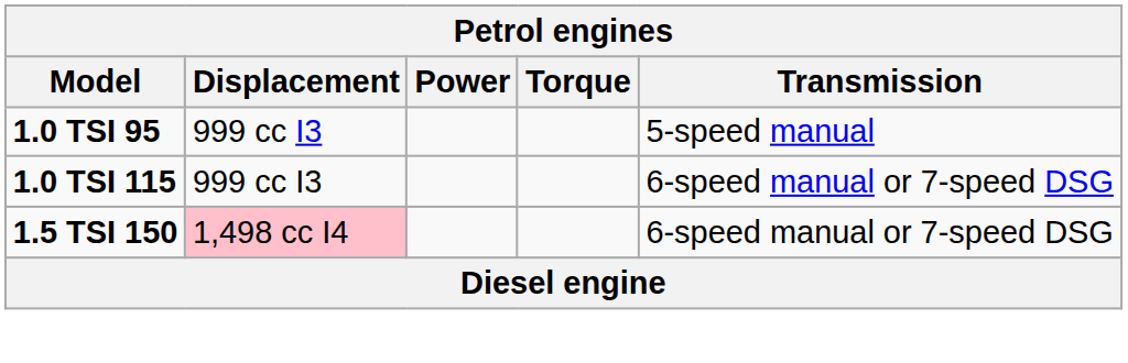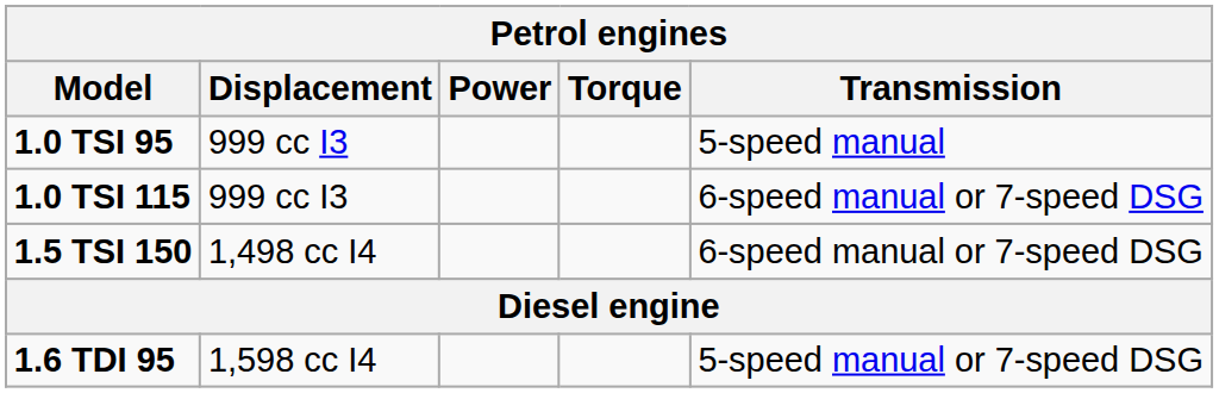1.5 TSI 150 | Displacement: pink background -> no background
+ row: 1.6 TDI 95 | 1,598 cc I4 | 5-speed manual or 7-speed DSG
